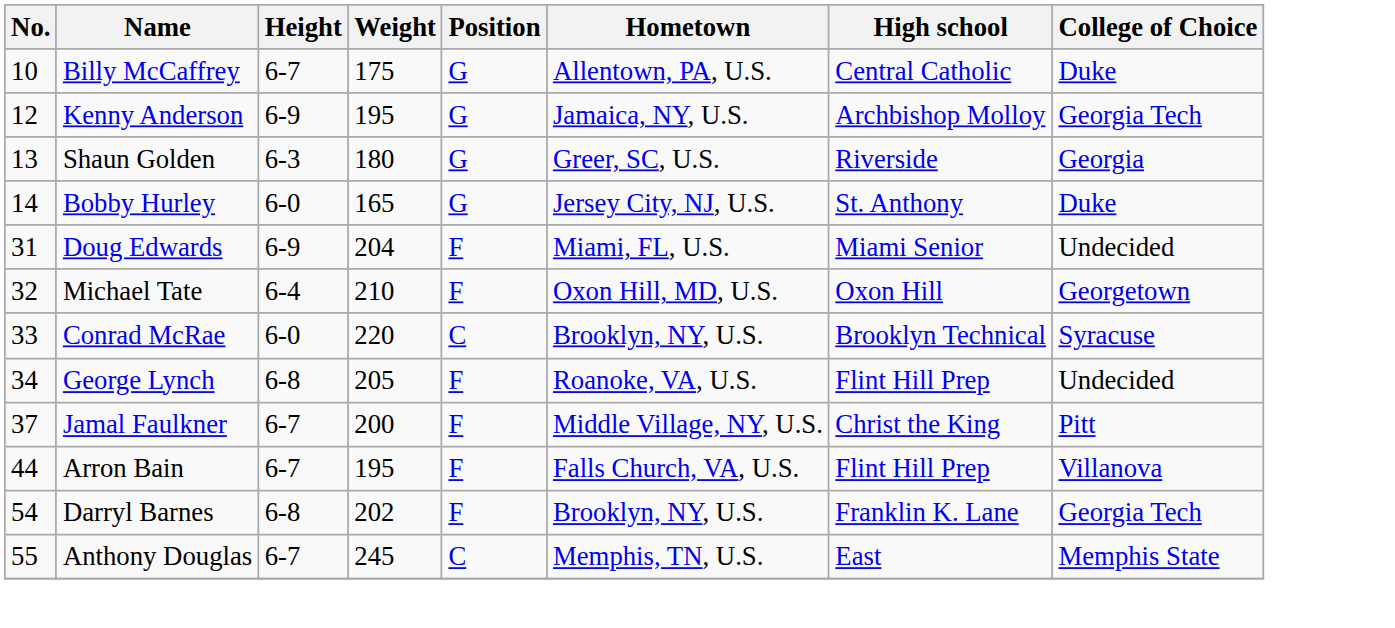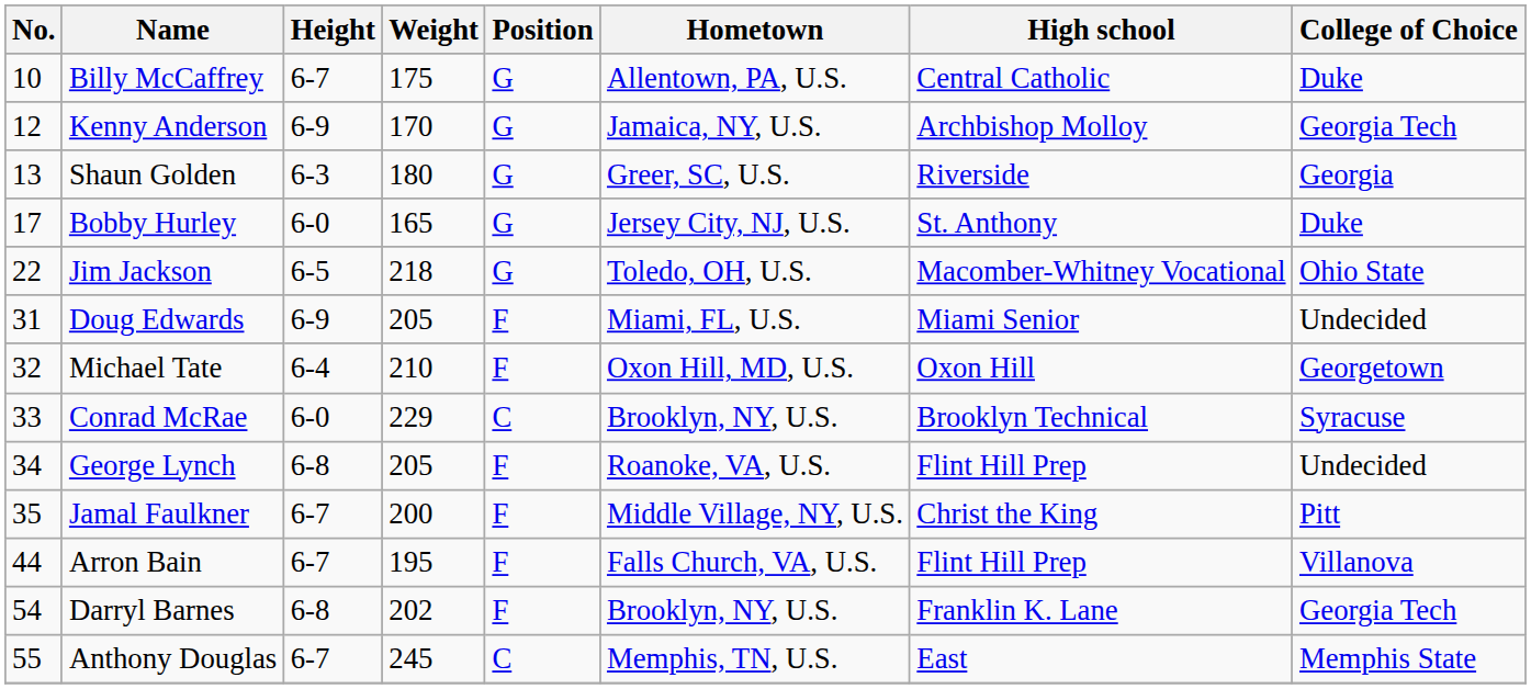Kenny Anderson | Weight: 195 -> 170
Bobby Hurley | No.: 14 -> 17
+ row: 22 | Jim Jackson | 6-5 | 218 | G | Toledo, OH, U.S. | Macomber-Whitney Vocational | Ohio State
Doug Edwards | Weight: 204 -> 205
Conrad McRae | Weight: 220 -> 229
Jamal Faulkner | No.: 37 -> 35
